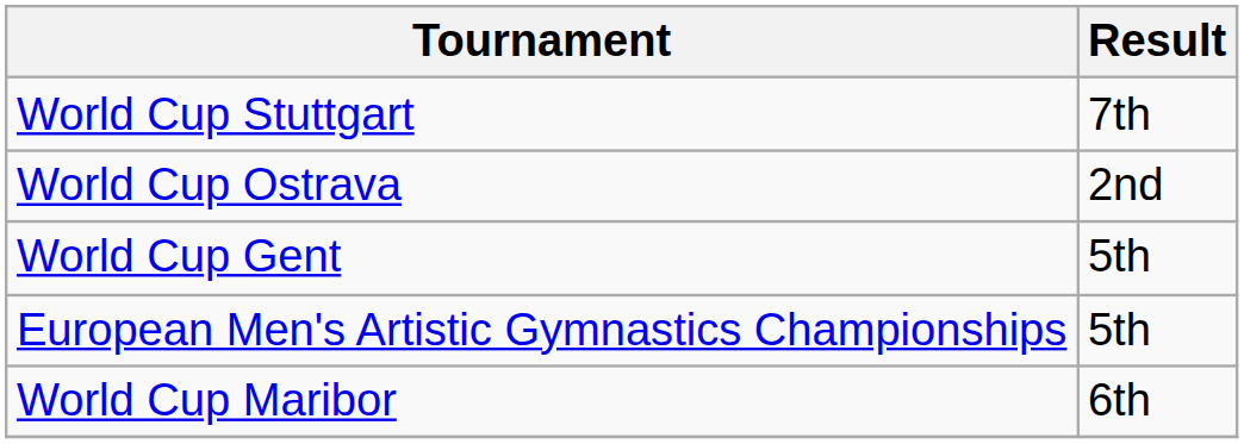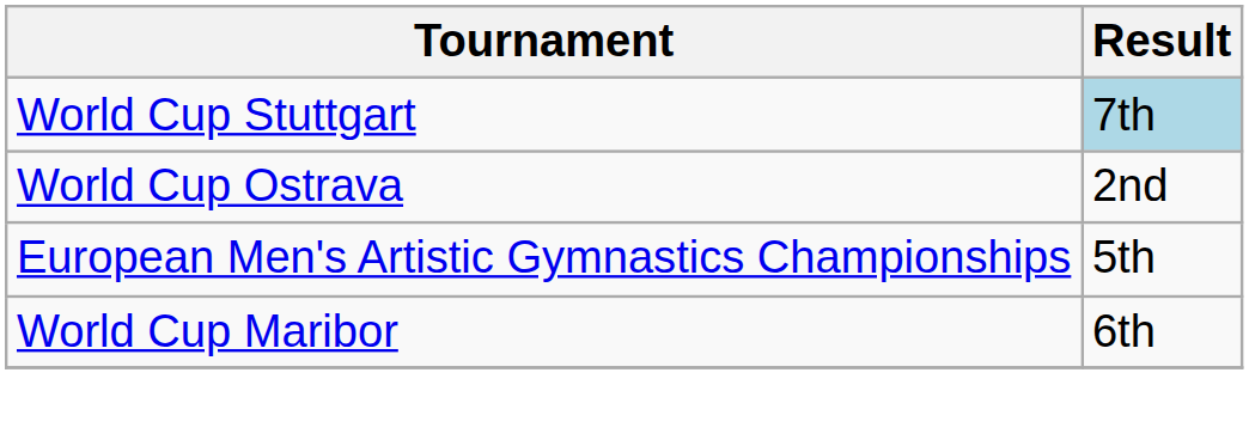World Cup Stuttgart | Result: no background -> lightblue background
- row: World Cup Gent | 5th
